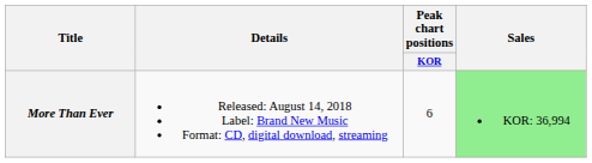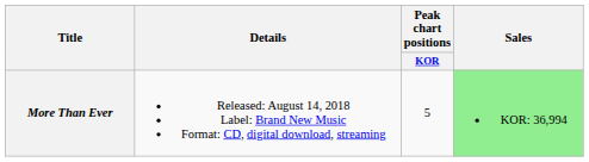More Than Ever | Peak chart positions / KOR: 6 -> 5
